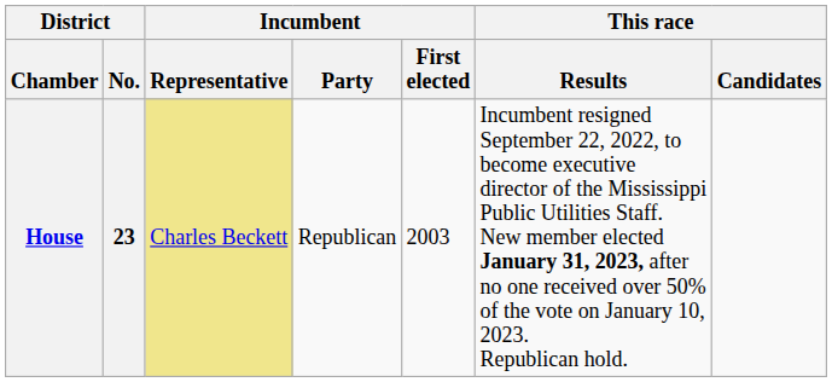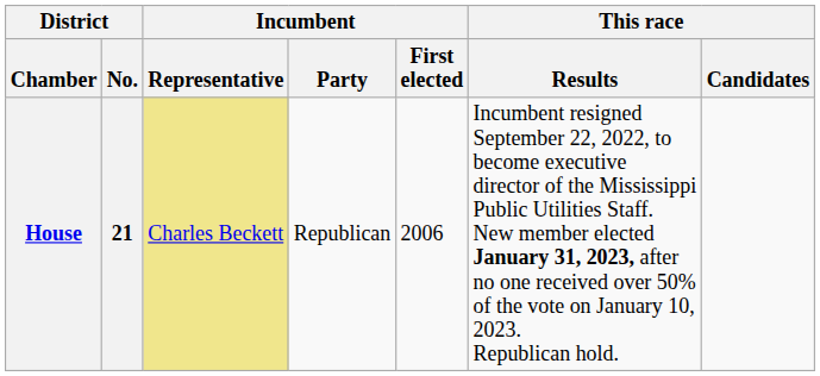House | District / No.: 23 -> 21
House | Incumbent / First elected: 2003 -> 2006
